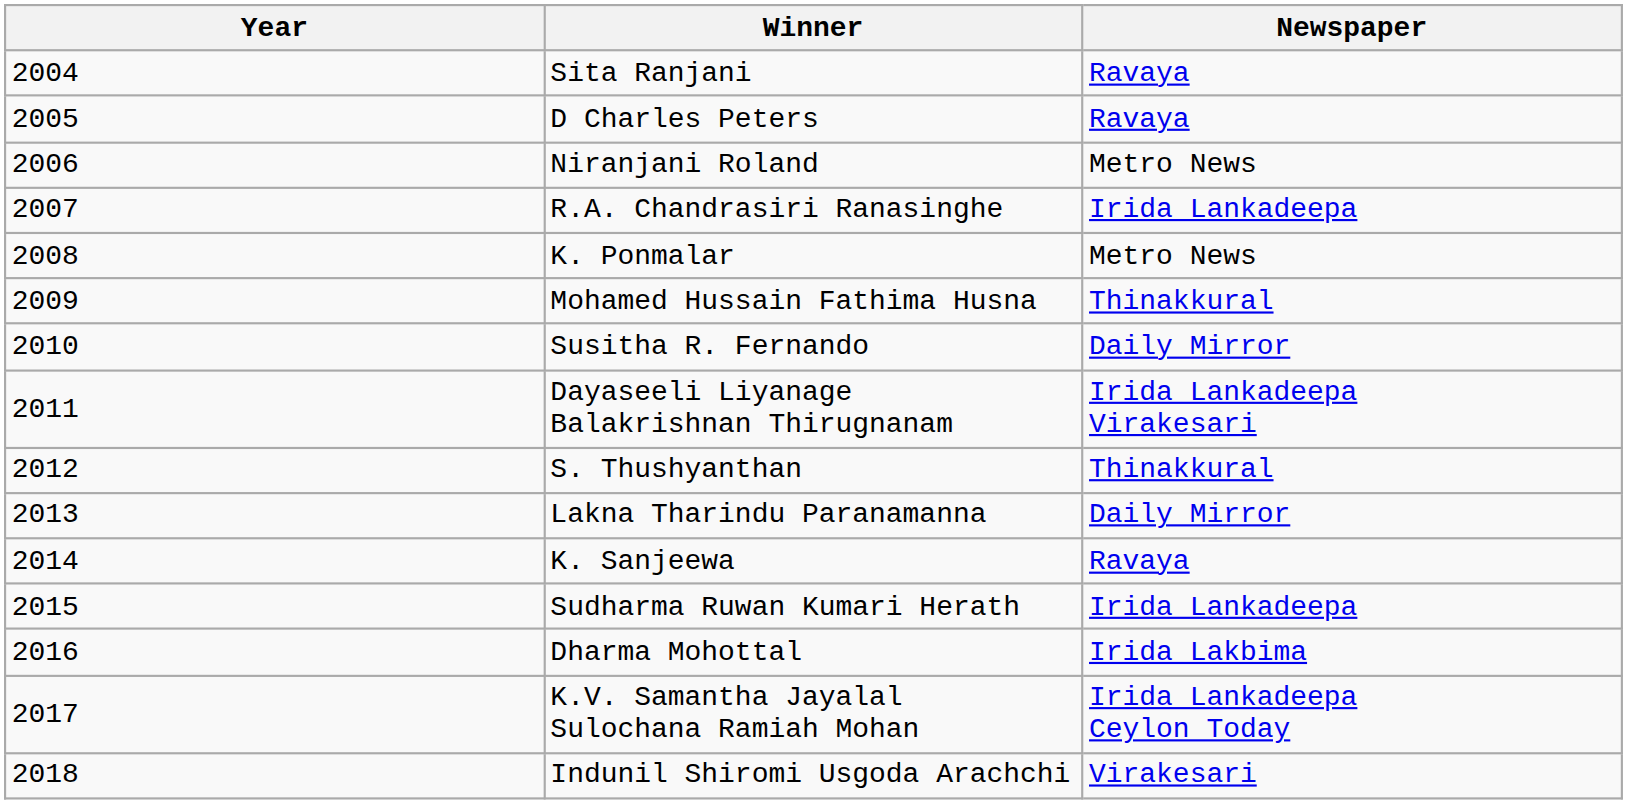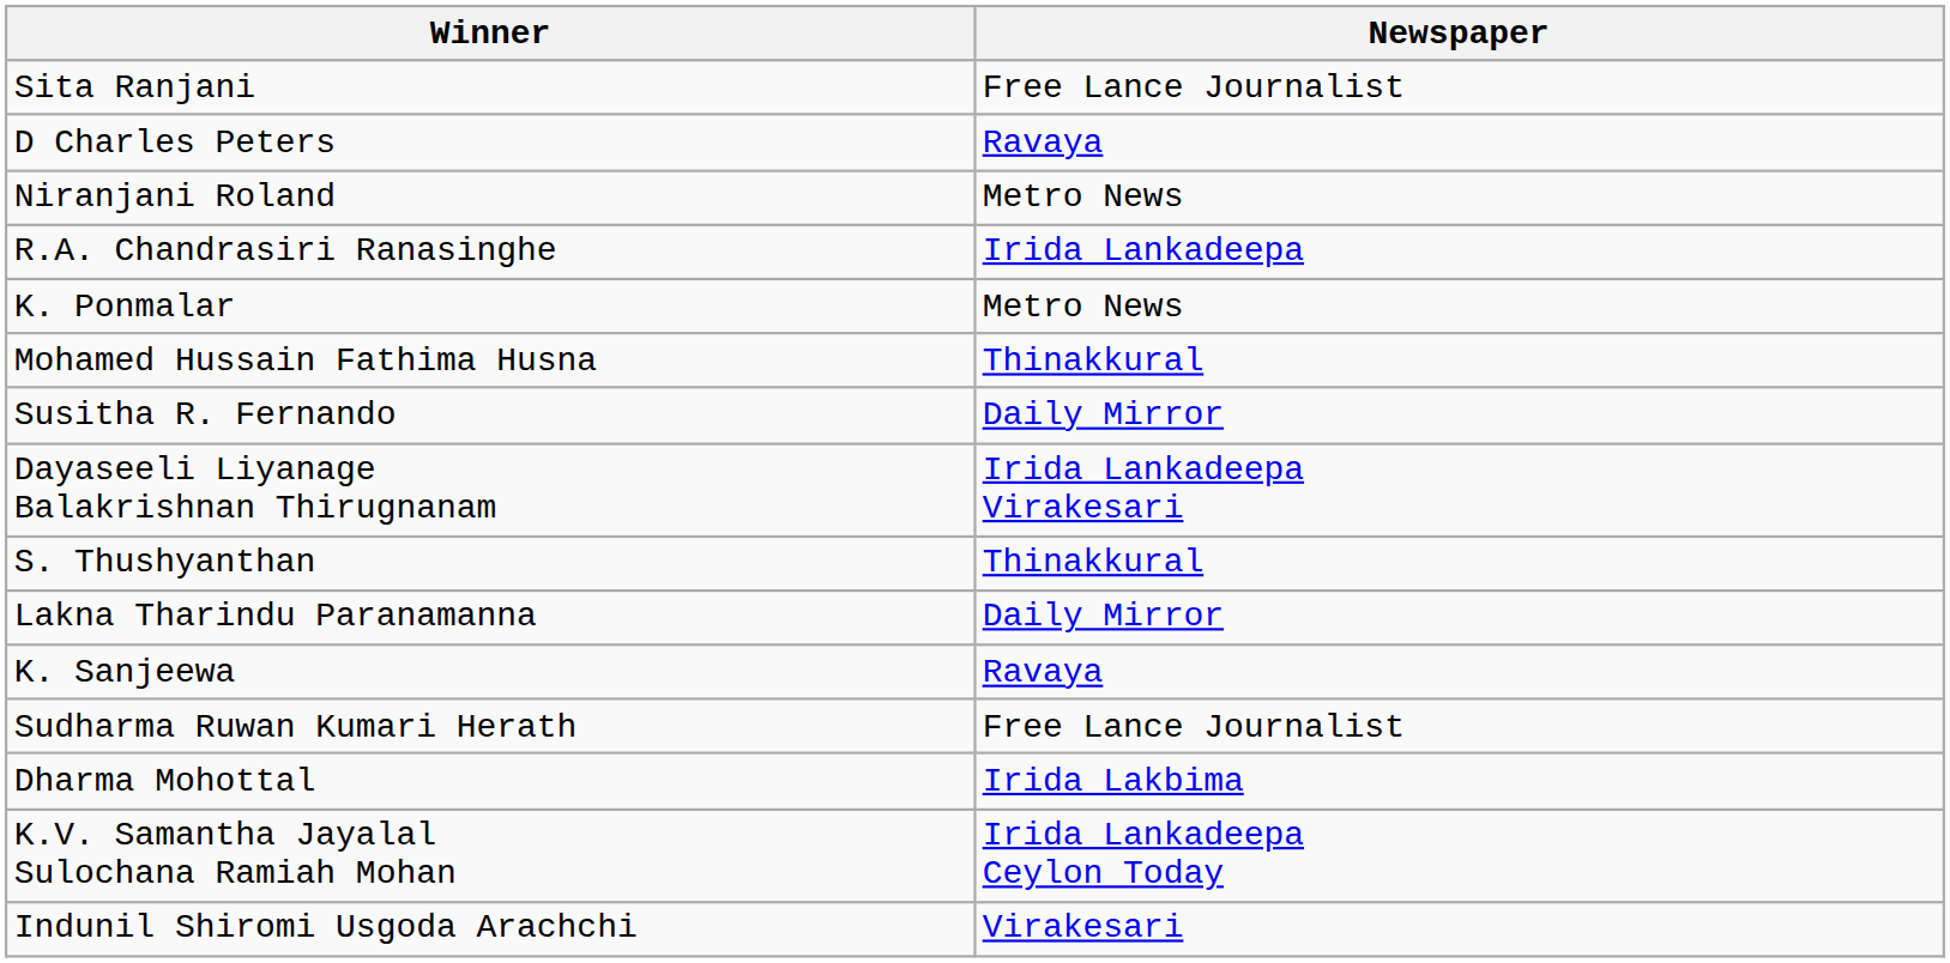- column: Year | 2004 | 2005 | 2006 | 2007 | 2008 | 2009 | 2010 | 2011 | 2012 | 2013 | 2014 | 2015 | 2016 | 2017 | 2018
Sita Ranjani | Newspaper: Ravaya -> Free Lance Journalist
Sudharma Ruwan Kumari Herath | Newspaper: Irida Lankadeepa -> Free Lance Journalist
